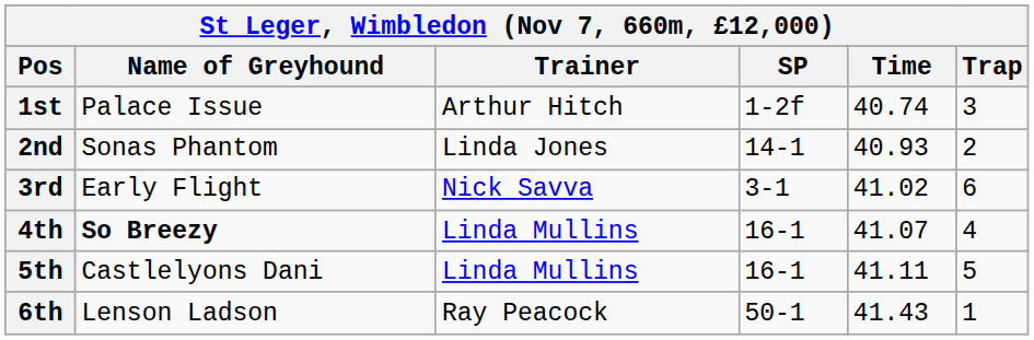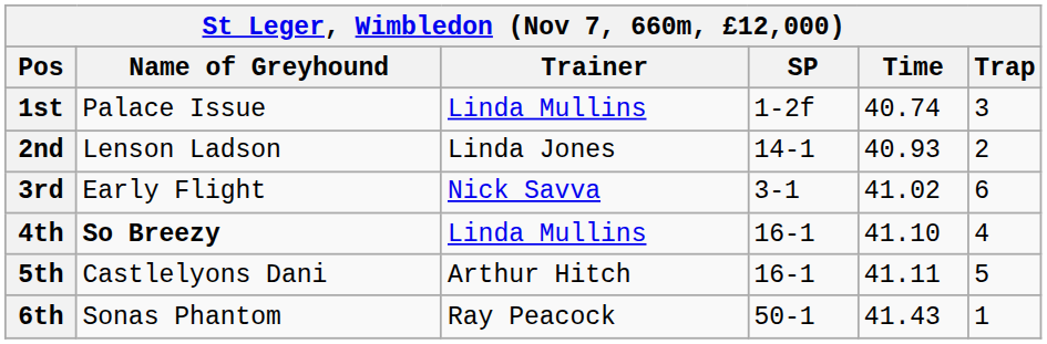1st | Trainer: Arthur Hitch -> Linda Mullins
2nd | Name of Greyhound: Sonas Phantom -> Lenson Ladson
4th | Time: 41.07 -> 41.10
5th | Trainer: Linda Mullins -> Arthur Hitch
6th | Name of Greyhound: Lenson Ladson -> Sonas Phantom
